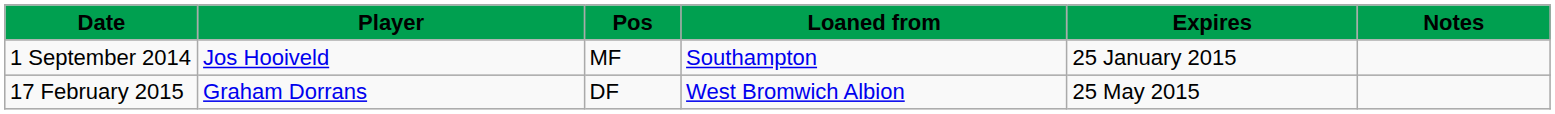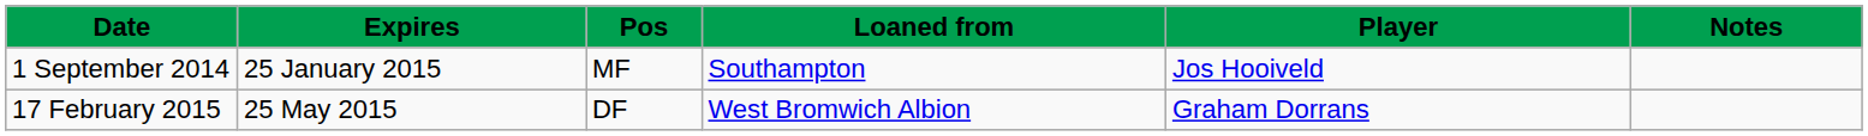columns swapped: Player <-> Expires
